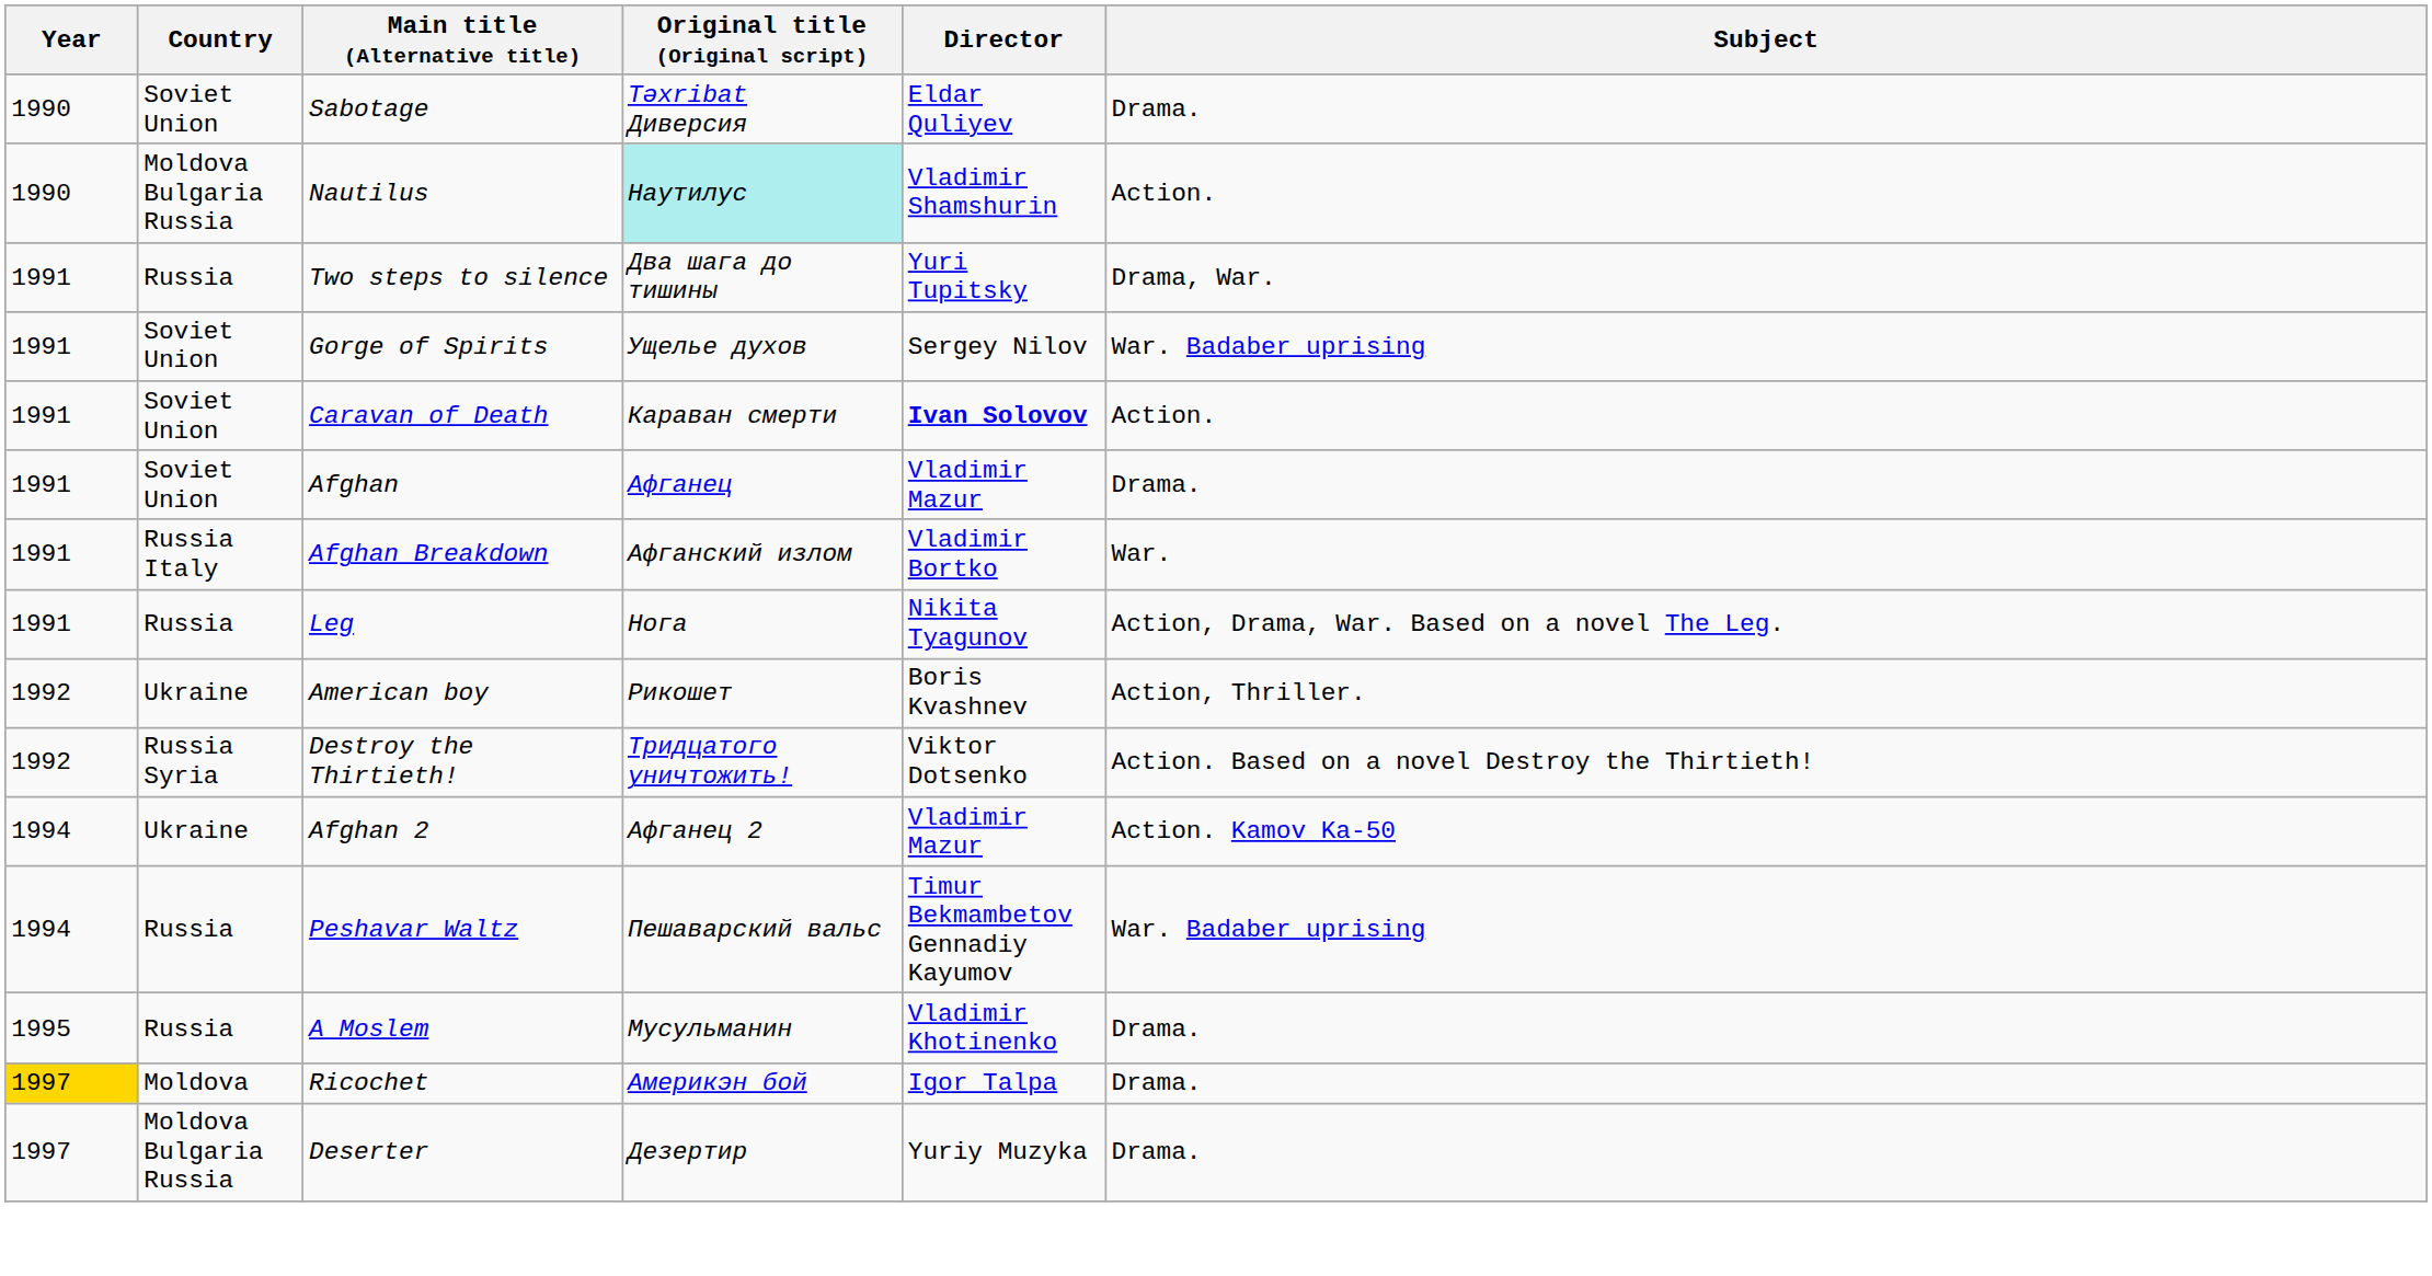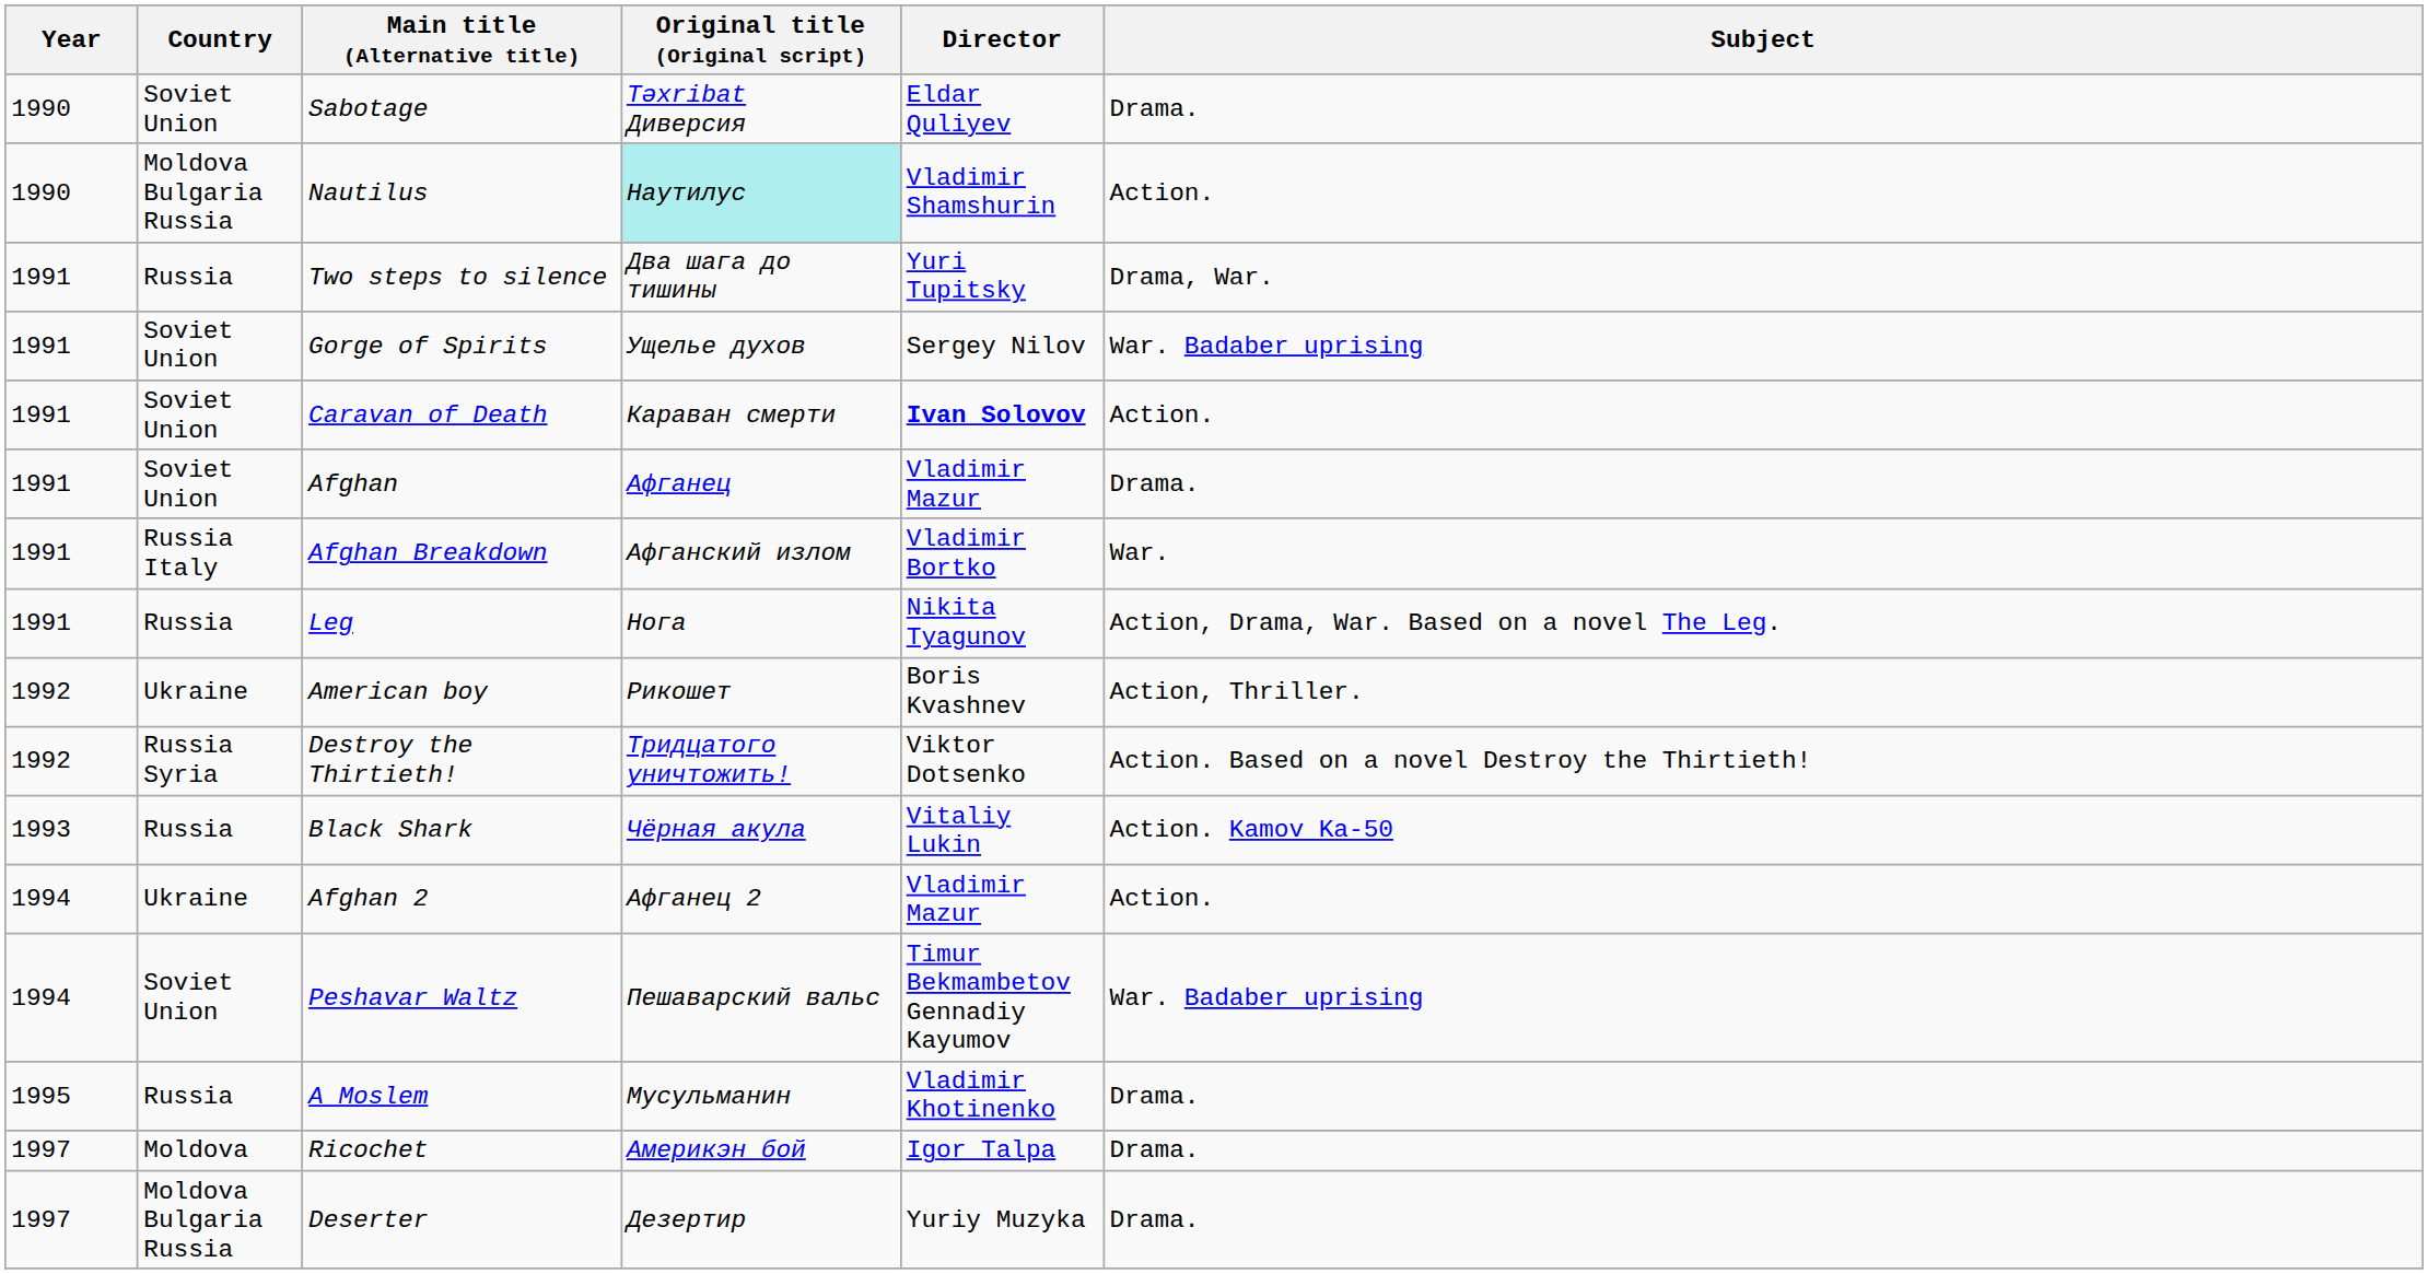+ row: 1993 | Russia | Black Shark | Чёрная акула | Vitaliy Lukin | Action. Kamov Ka-50
Afghan 2 | Subject: Action. Kamov Ka-50 -> Action.
Peshavar Waltz | Country: Russia -> Soviet Union
Ricochet | Year: gold background -> no background
